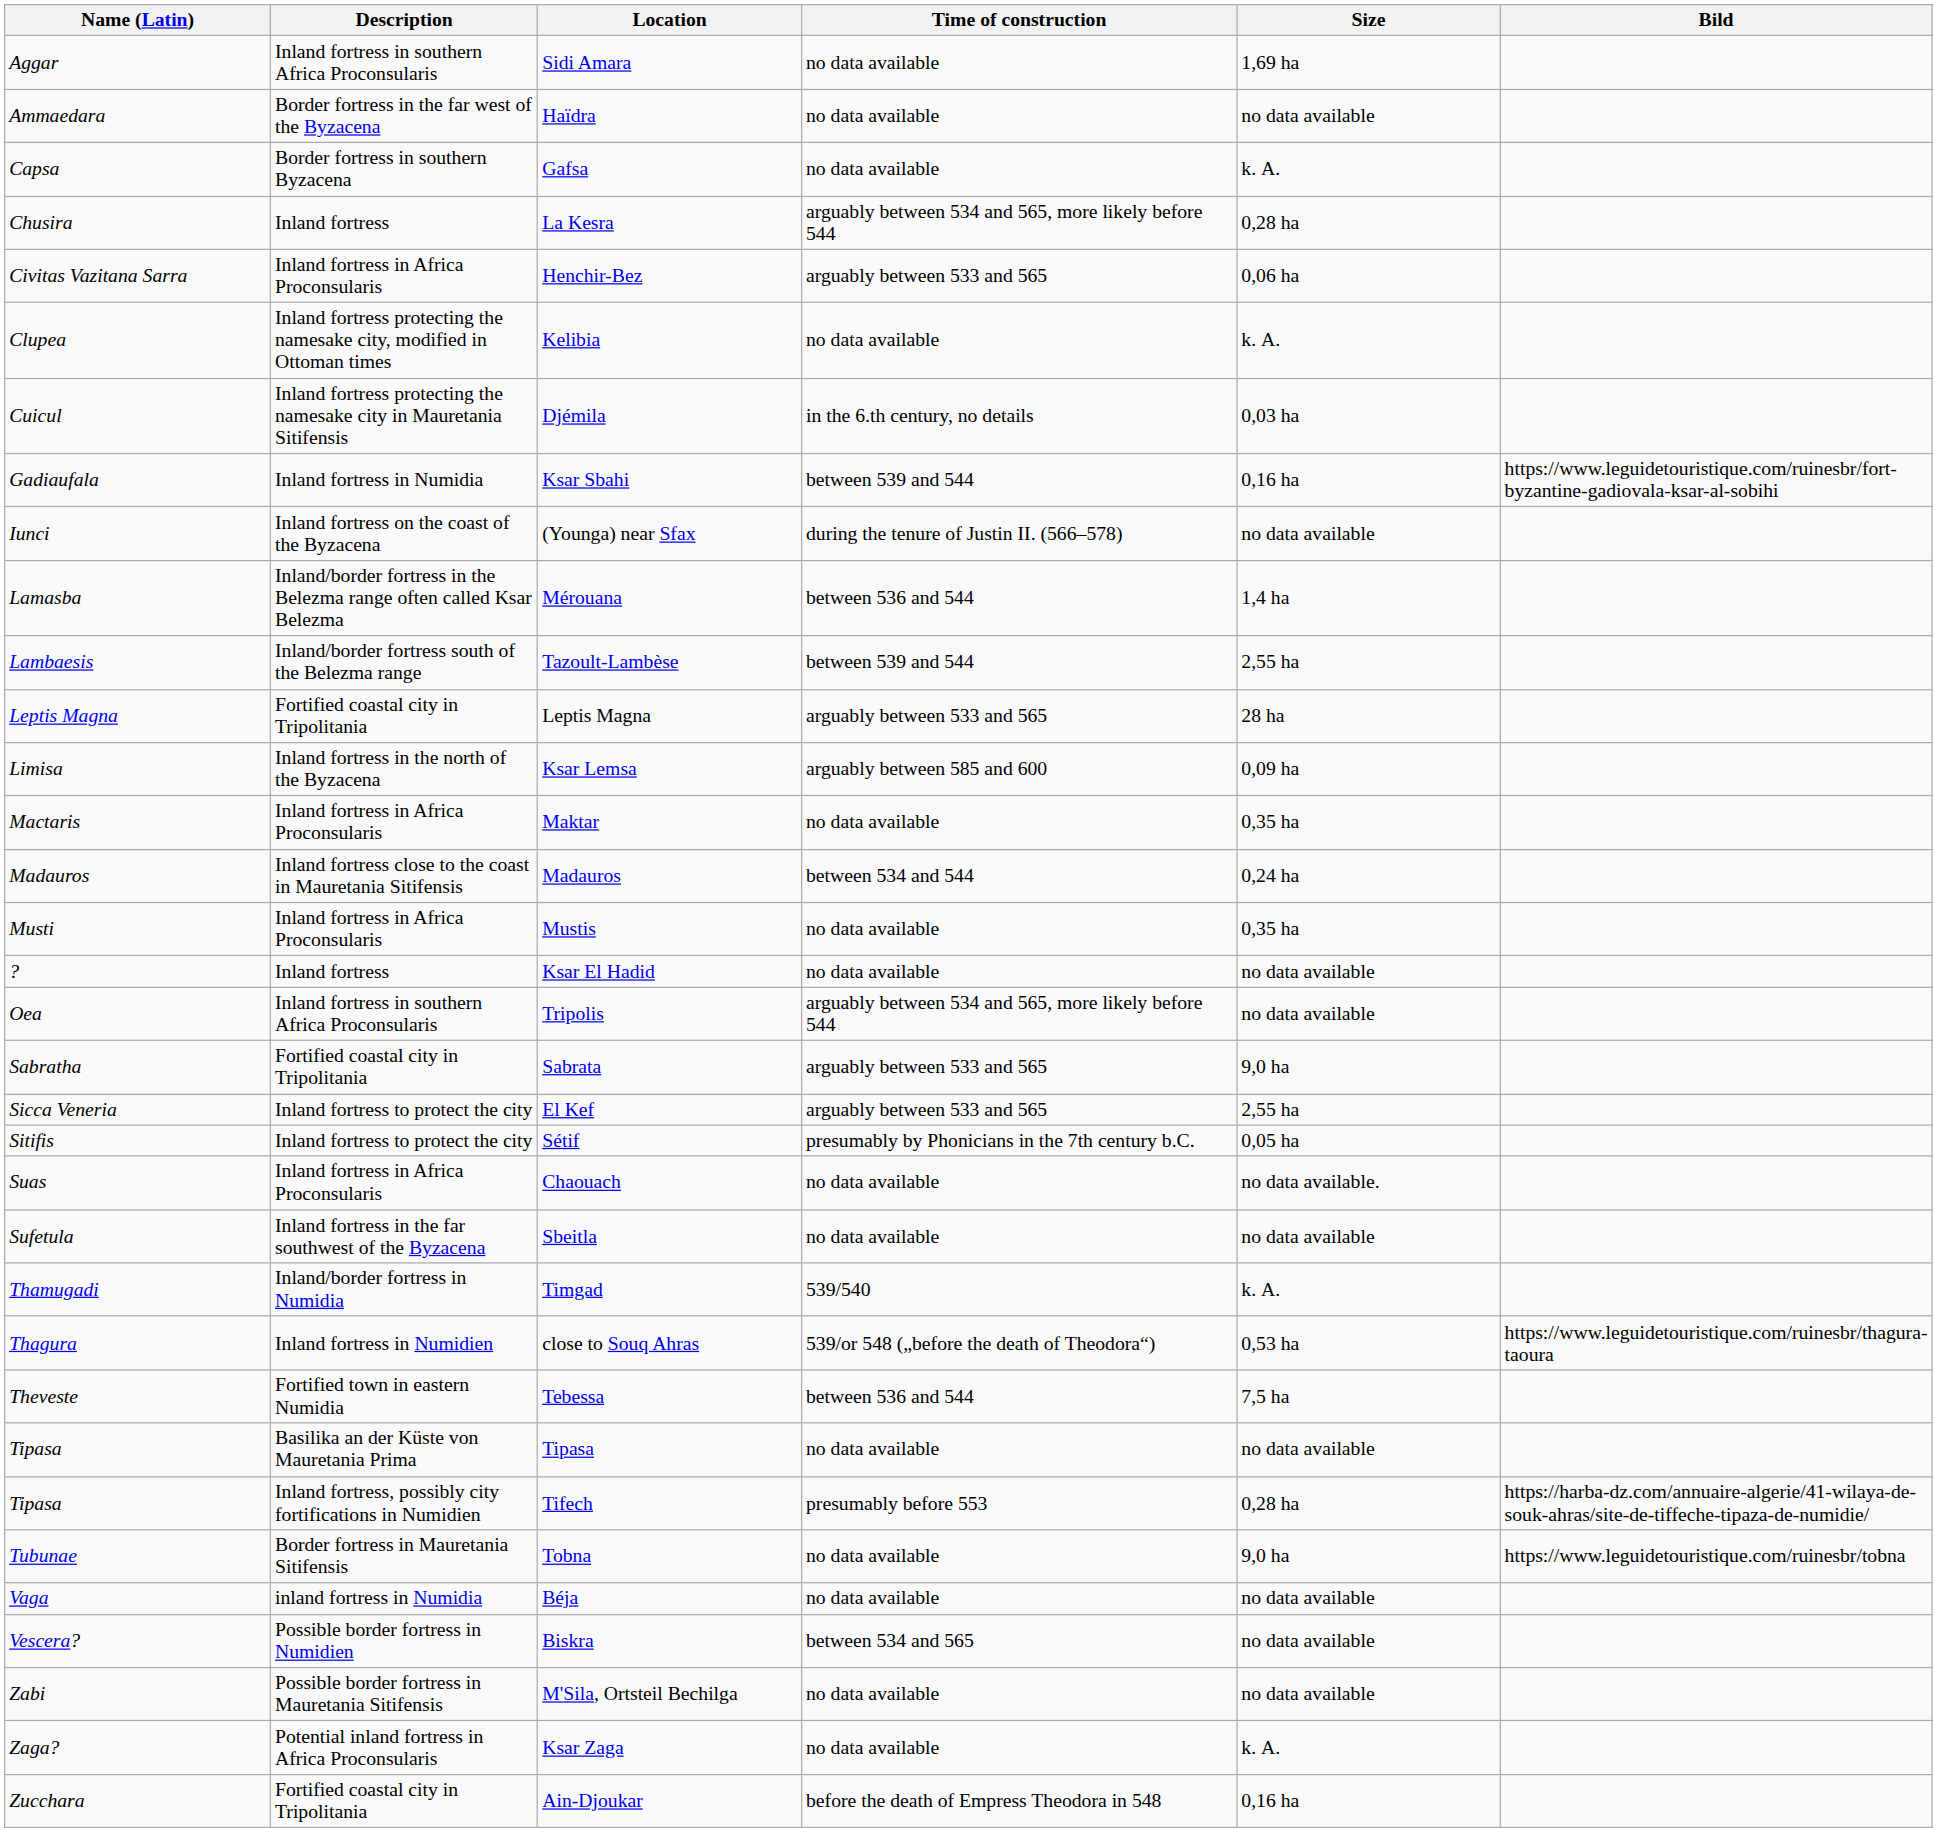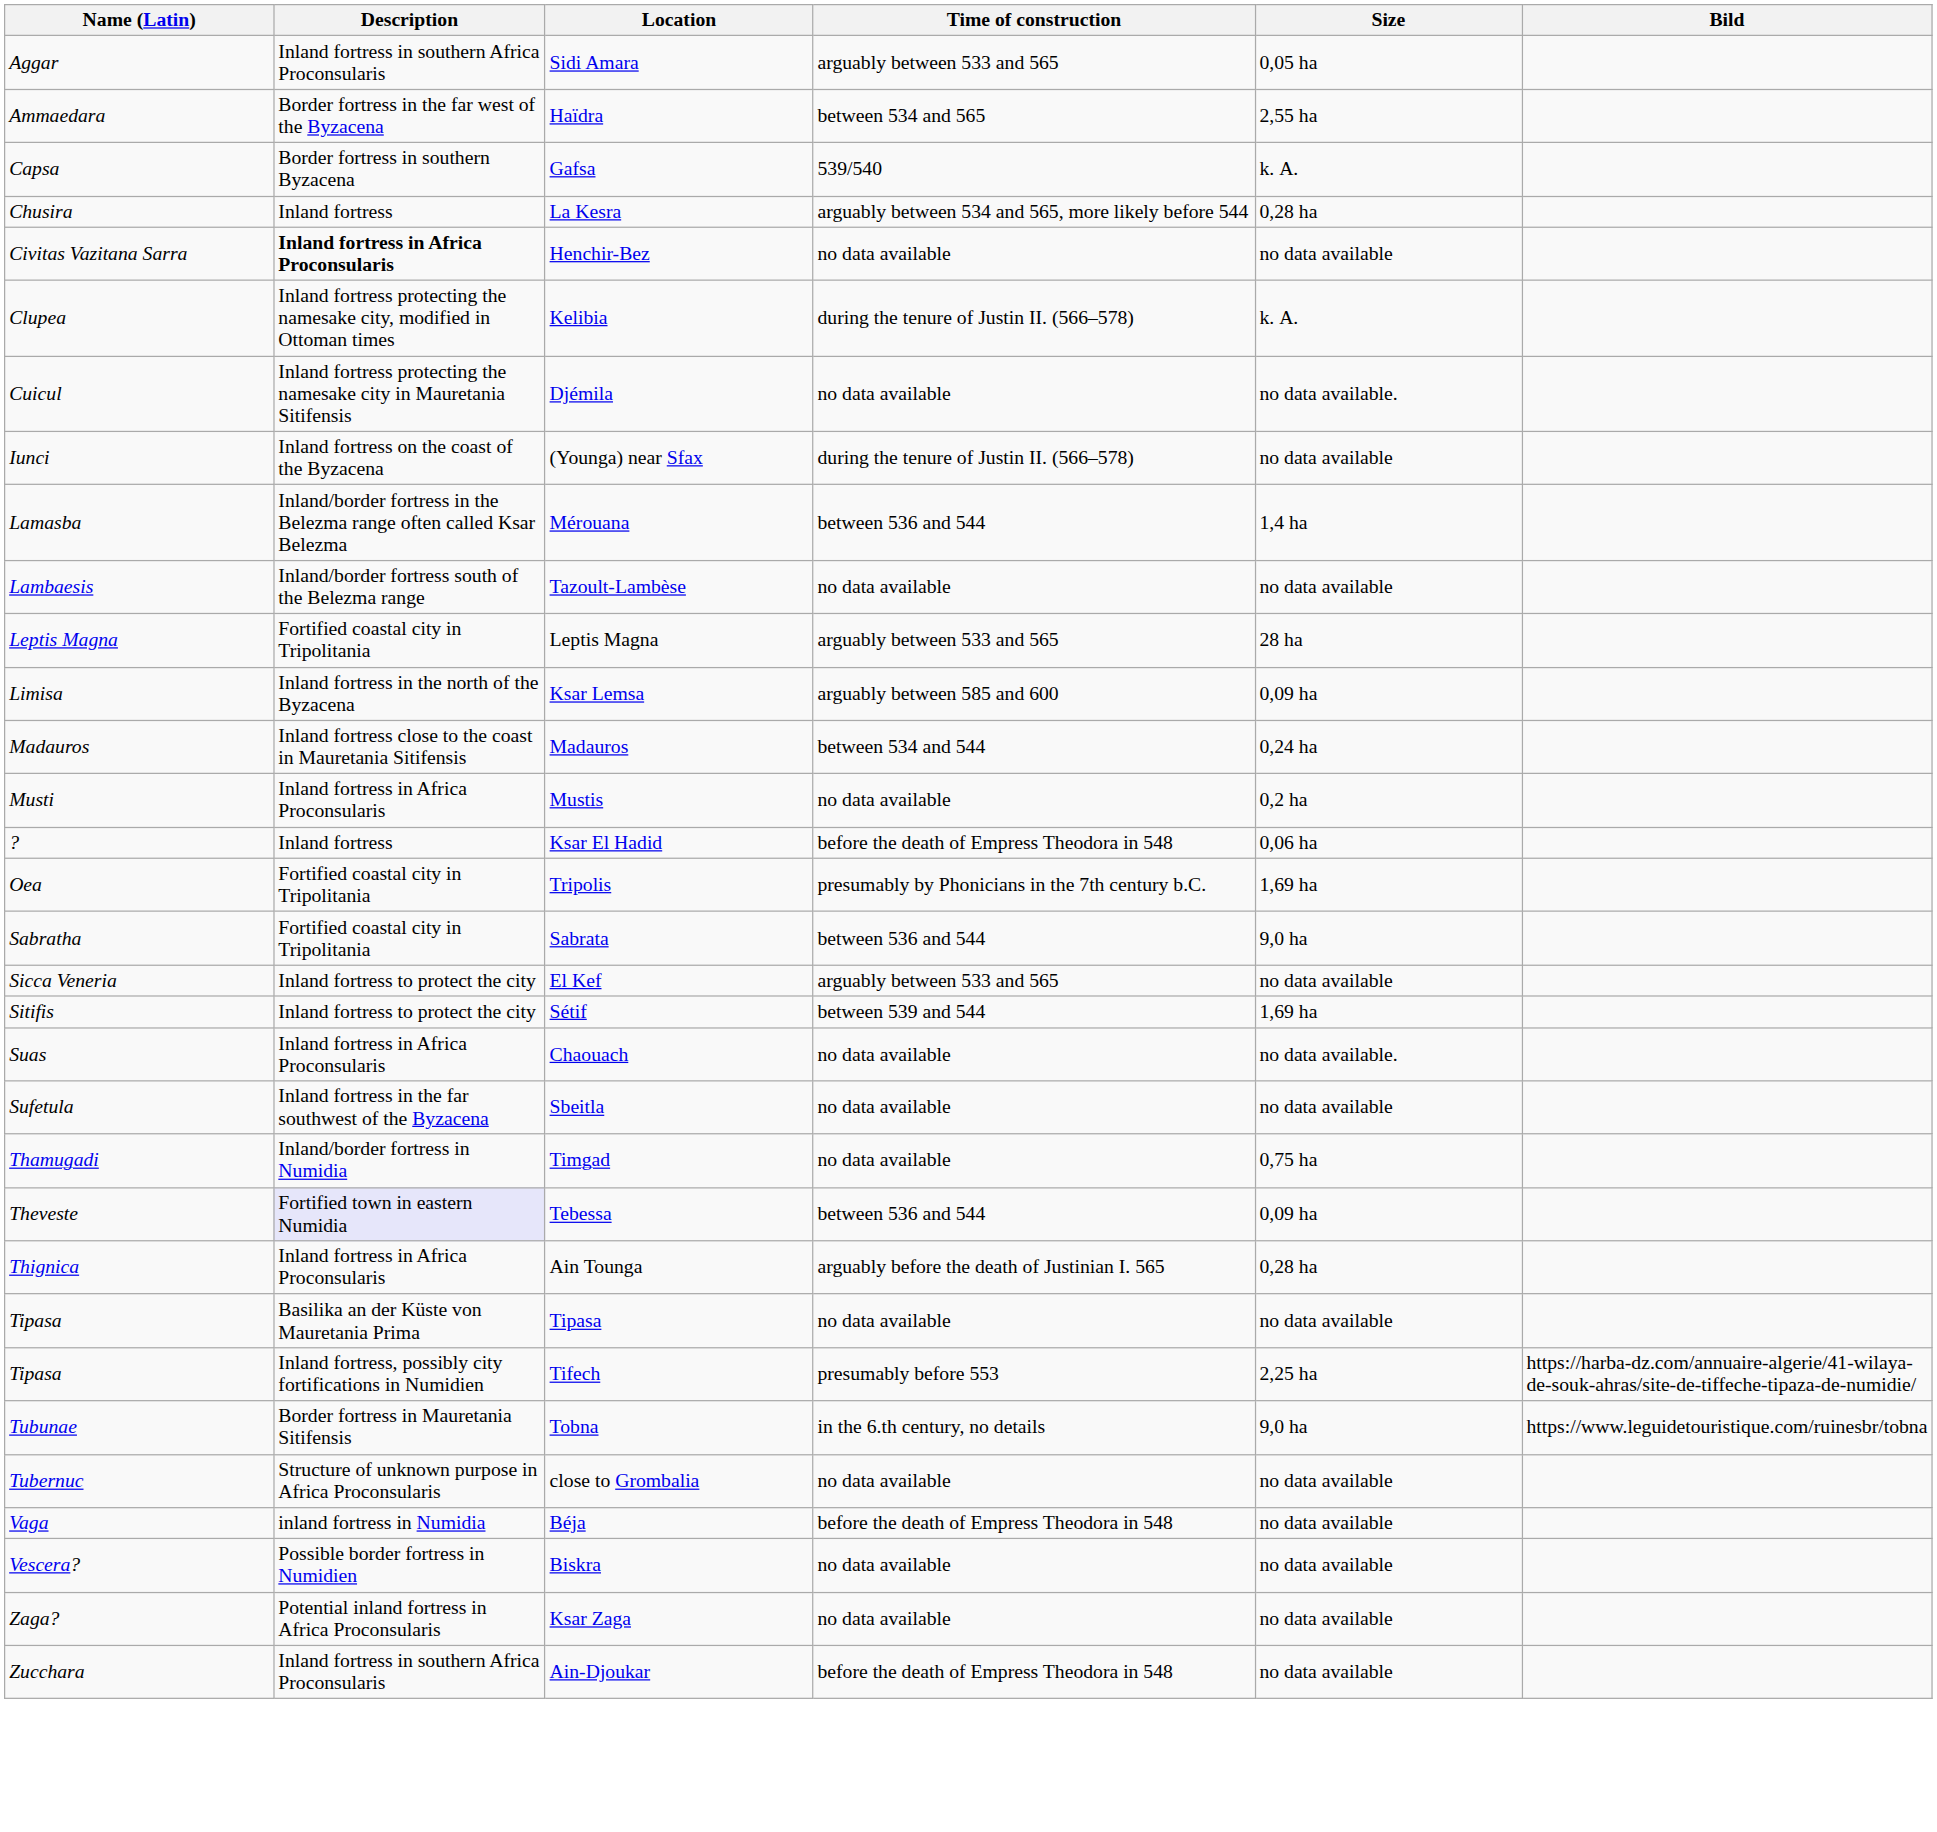Sidi Amara | Time of construction: no data available -> arguably between 533 and 565
Sidi Amara | Size: 1,69 ha -> 0,05 ha
Haïdra | Time of construction: no data available -> between 534 and 565
Haïdra | Size: no data available -> 2,55 ha
Gafsa | Time of construction: no data available -> 539/540
Henchir-Bez | Description: normal -> bold
Henchir-Bez | Time of construction: arguably between 533 and 565 -> no data available
Henchir-Bez | Size: 0,06 ha -> no data available
Kelibia | Time of construction: no data available -> during the tenure of Justin II. (566–578)
Djémila | Time of construction: in the 6.th century, no details -> no data available
Djémila | Size: 0,03 ha -> no data available.
- row: Gadiaufala | Inland fortress in Numidia | Ksar Sbahi | between 539 and 544 | 0,16 ha | https://www.leguidetouristique.com/ruinesbr/fort-byzantine-gadiovala-ksar-al-sobihi
Tazoult-Lambèse | Time of construction: between 539 and 544 -> no data available
Tazoult-Lambèse | Size: 2,55 ha -> no data available
- row: Mactaris | Inland fortress in Africa Proconsularis | Maktar | no data available | 0,35 ha
Mustis | Size: 0,35 ha -> 0,2 ha
Ksar El Hadid | Time of construction: no data available -> before the death of Empress Theodora in 548
Ksar El Hadid | Size: no data available -> 0,06 ha
Tripolis | Description: Inland fortress in southern Africa Proconsularis -> Fortified coastal city in Tripolitania
Tripolis | Time of construction: arguably between 534 and 565, more likely before 544 -> presumably by Phonicians in the 7th century b.C.
Tripolis | Size: no data available -> 1,69 ha
Sabrata | Time of construction: arguably between 533 and 565 -> between 536 and 544
El Kef | Size: 2,55 ha -> no data available
Sétif | Time of construction: presumably by Phonicians in the 7th century b.C. -> between 539 and 544
Sétif | Size: 0,05 ha -> 1,69 ha
Timgad | Time of construction: 539/540 -> no data available
Timgad | Size: k. A. -> 0,75 ha
- row: Thagura | Inland fortress in Numidien | close to Souq Ahras | 539/or 548 („before the death of Theodora“) | 0,53 ha | https://www.leguidetouristique.com/ruinesbr/thagura-taoura
Tebessa | Description: no background -> lavender background
Tebessa | Size: 7,5 ha -> 0,09 ha
+ row: Thignica | Inland fortress in Africa Proconsularis | Ain Tounga | arguably before the death of Justinian I. 565 | 0,28 ha
Tifech | Size: 0,28 ha -> 2,25 ha
Tobna | Time of construction: no data available -> in the 6.th century, no details
+ row: Tubernuc | Structure of unknown purpose in Africa Proconsularis | close to Grombalia | no data available | no data available
Béja | Time of construction: no data available -> before the death of Empress Theodora in 548
Biskra | Time of construction: between 534 and 565 -> no data available
- row: Zabi | Possible border fortress in Mauretania Sitifensis | M'Sila, Ortsteil Bechilga | no data available | no data available
Ksar Zaga | Size: k. A. -> no data available
Ain-Djoukar | Description: Fortified coastal city in Tripolitania -> Inland fortress in southern Africa Proconsularis
Ain-Djoukar | Size: 0,16 ha -> no data available
